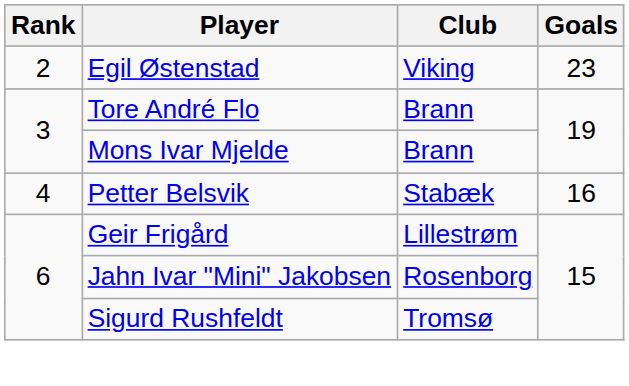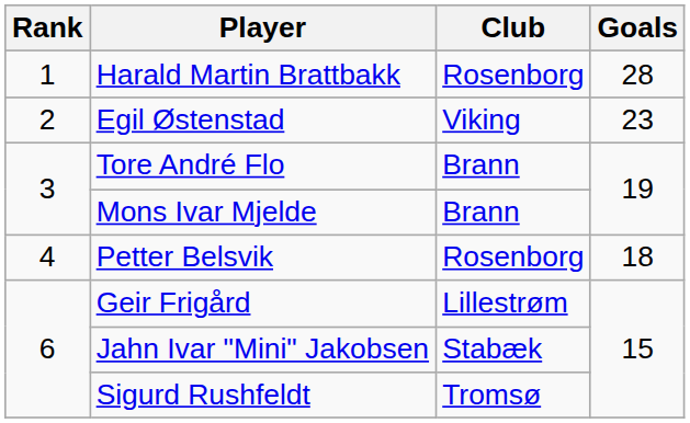+ row: 1 | Harald Martin Brattbakk | Rosenborg | 28
Petter Belsvik | Club: Stabæk -> Rosenborg
Petter Belsvik | Goals: 16 -> 18
Jahn Ivar "Mini" Jakobsen | Club: Rosenborg -> Stabæk
